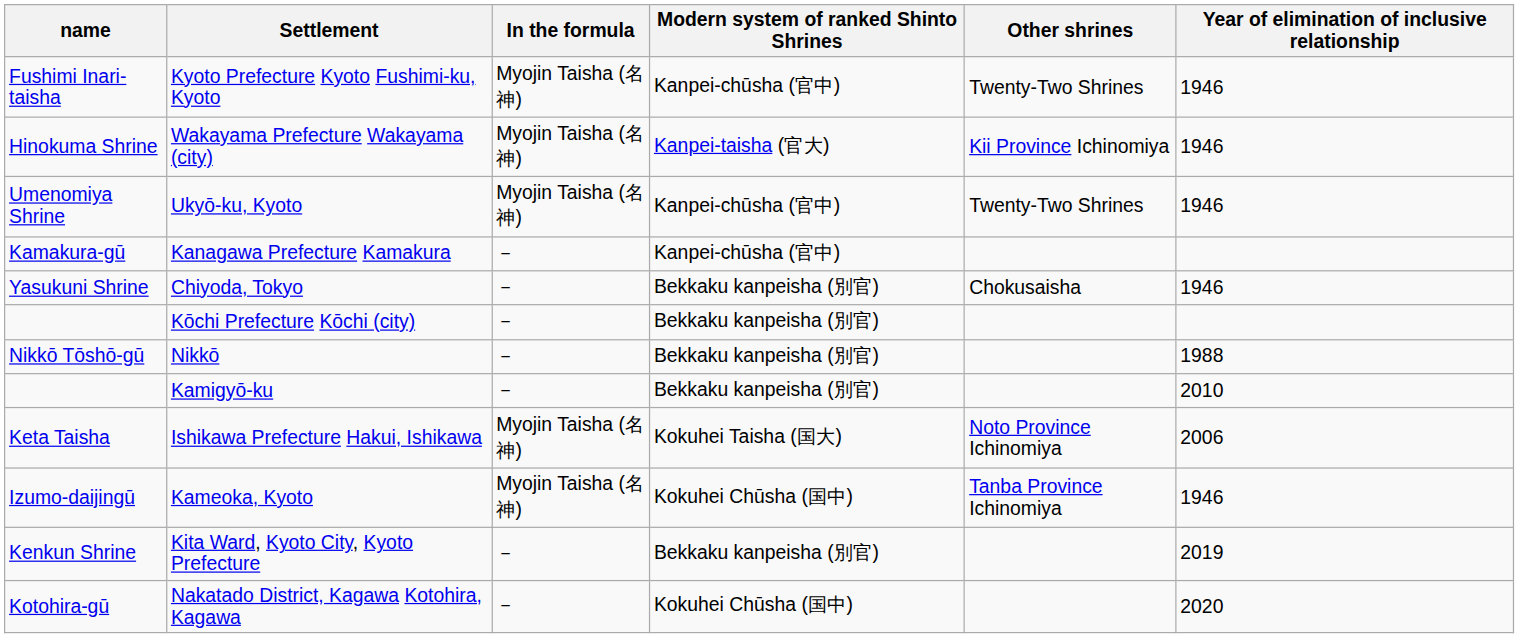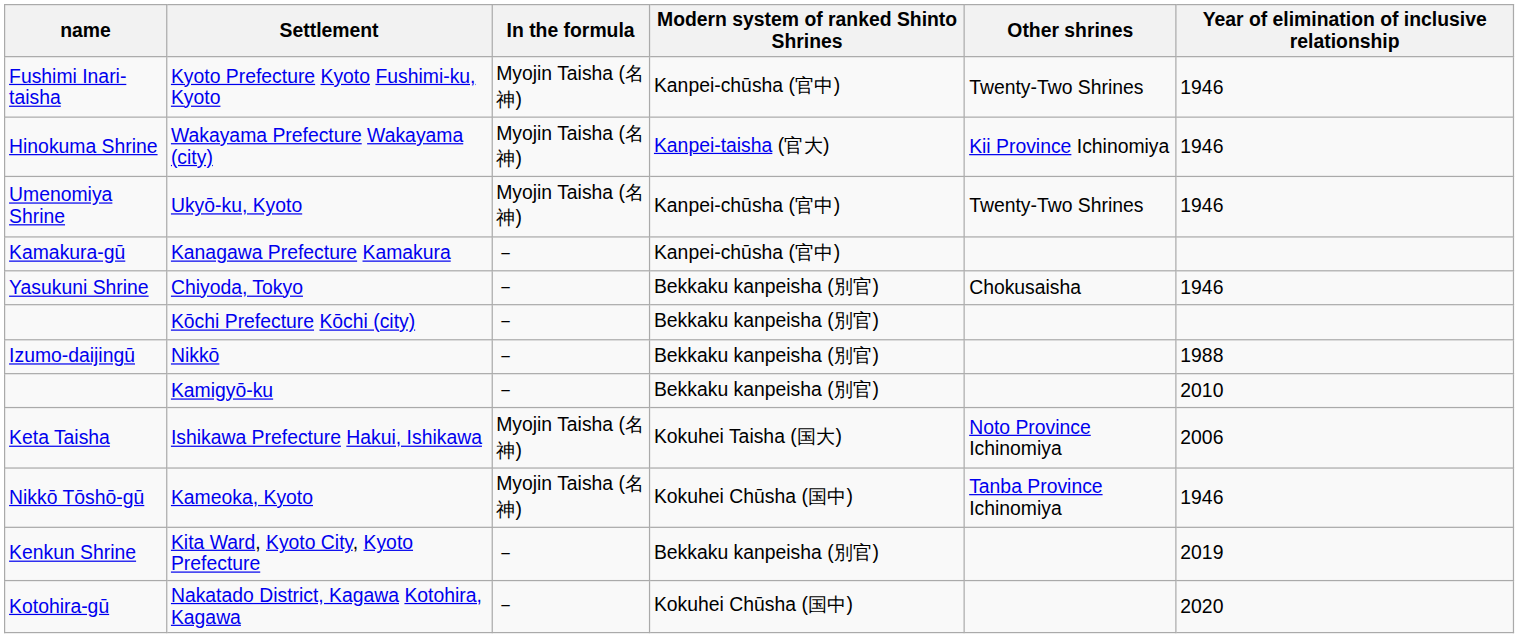Nikkō | name: Nikkō Tōshō-gū -> Izumo-daijingū
Kameoka, Kyoto | name: Izumo-daijingū -> Nikkō Tōshō-gū
